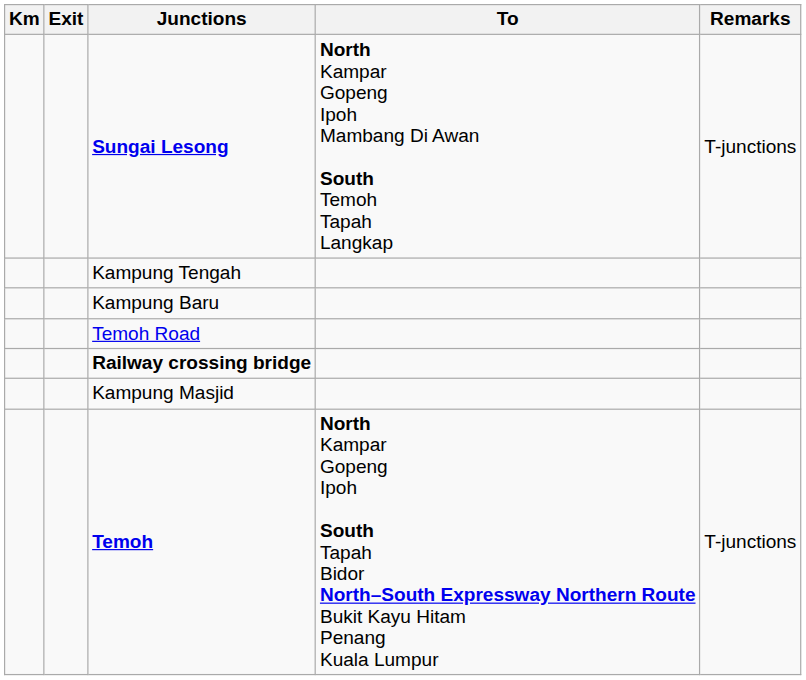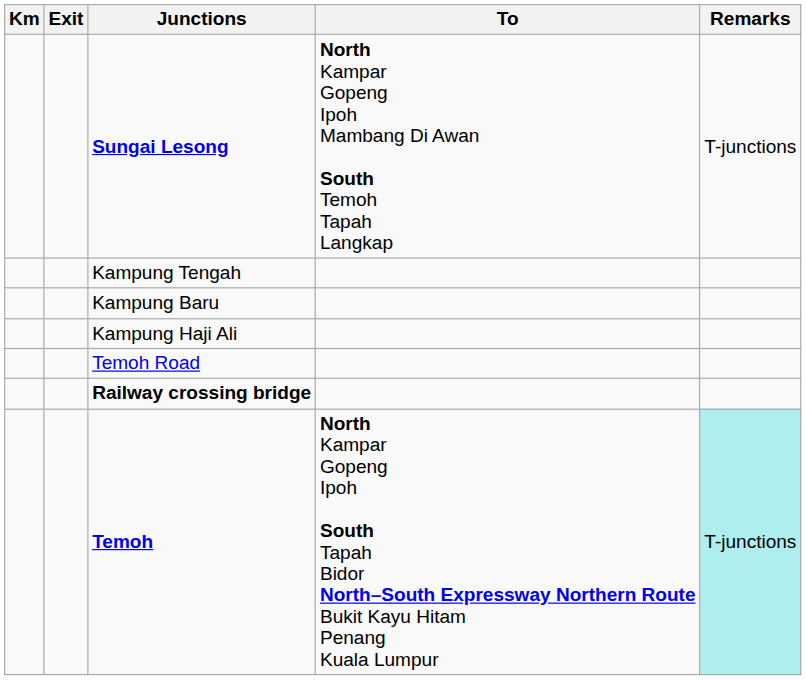+ row: Kampung Haji Ali
- row: Kampung Masjid
Temoh | Remarks: no background -> paleturquoise background
